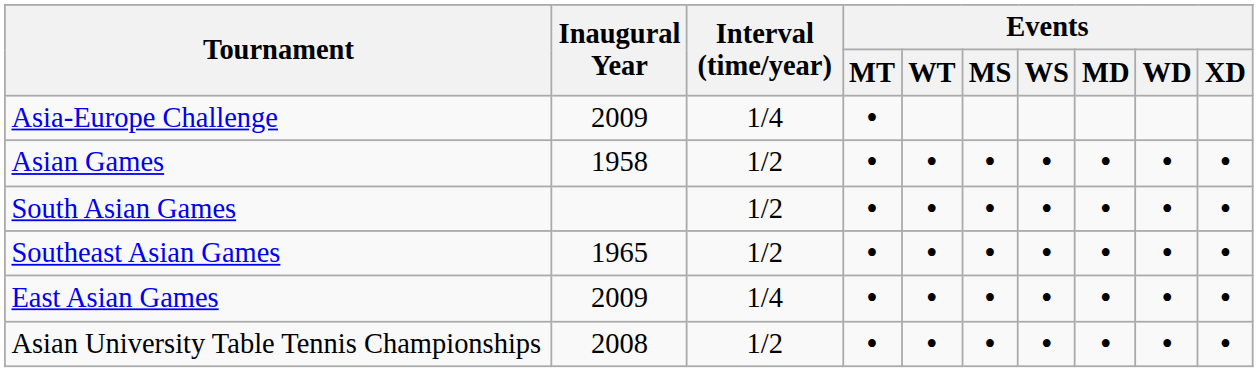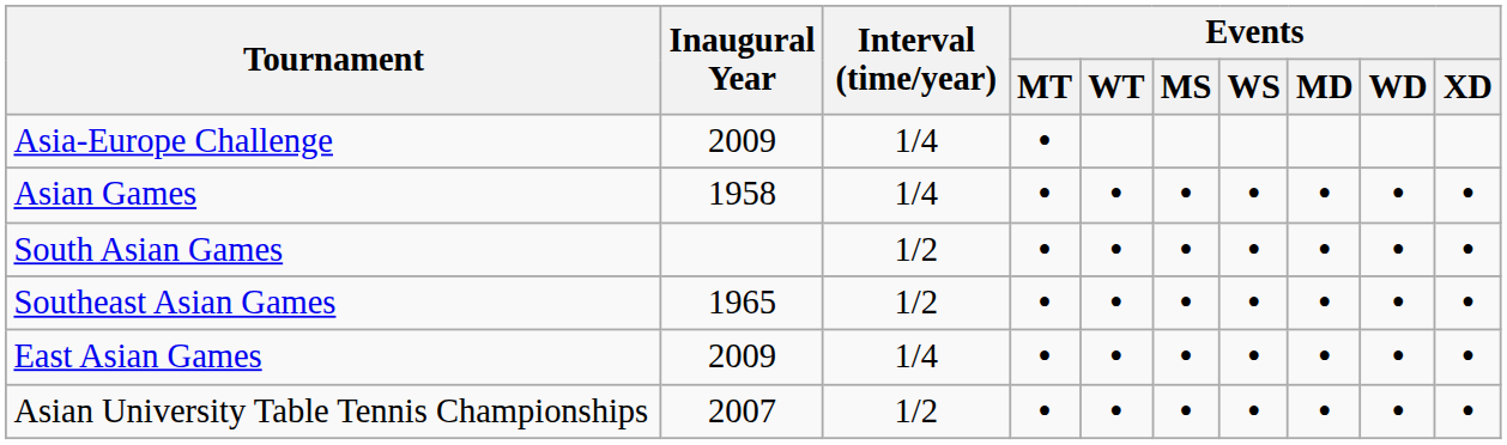Asian Games | Interval (time/year): 1/2 -> 1/4
Asian University Table Tennis Championships | Inaugural Year: 2008 -> 2007
